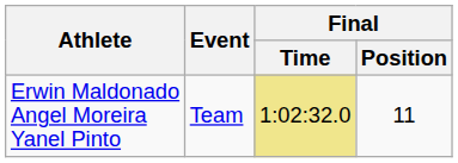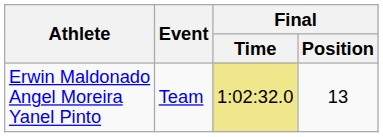Erwin Maldonado Angel Moreira Yanel Pinto | Final / Position: 11 -> 13
